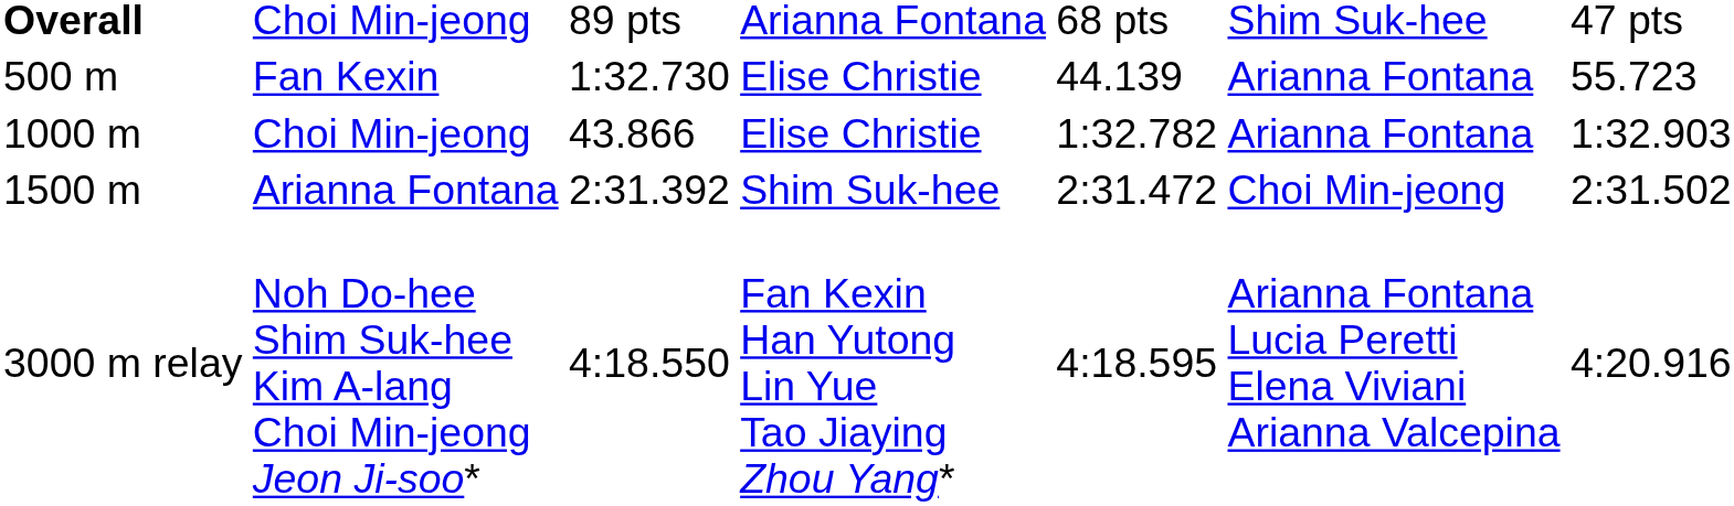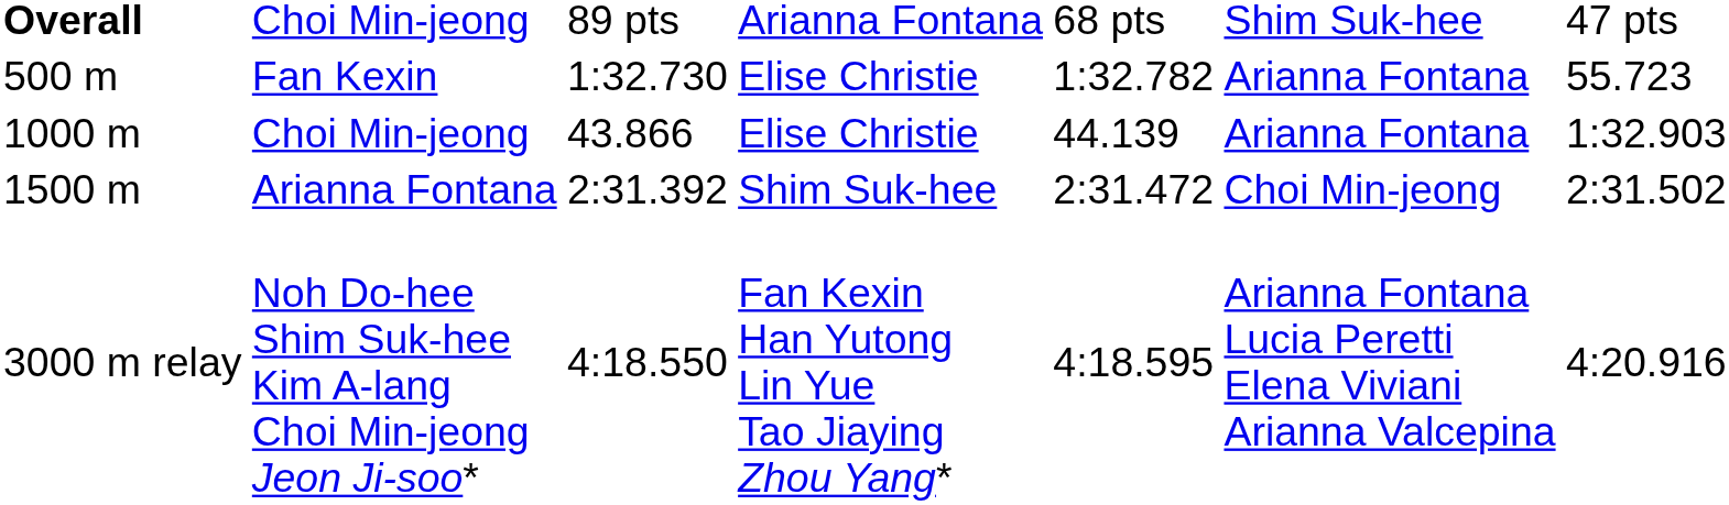Fan Kexin | column 5: 44.139 -> 1:32.782
1000 m / Choi Min-jeong | column 5: 1:32.782 -> 44.139
